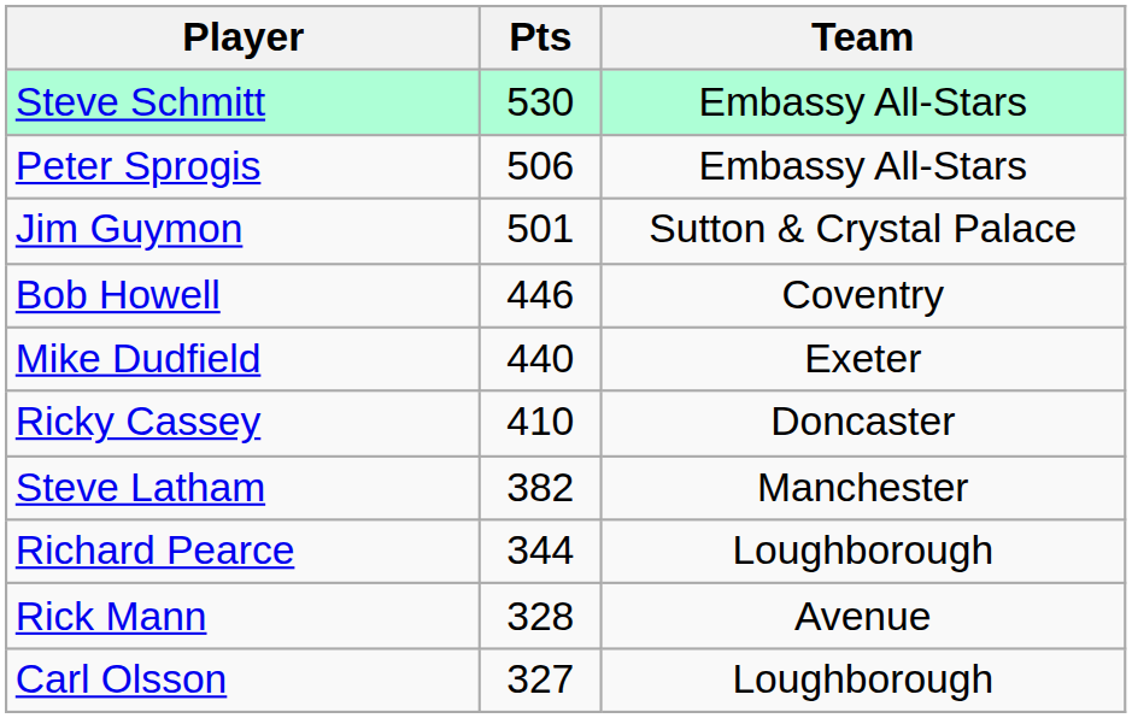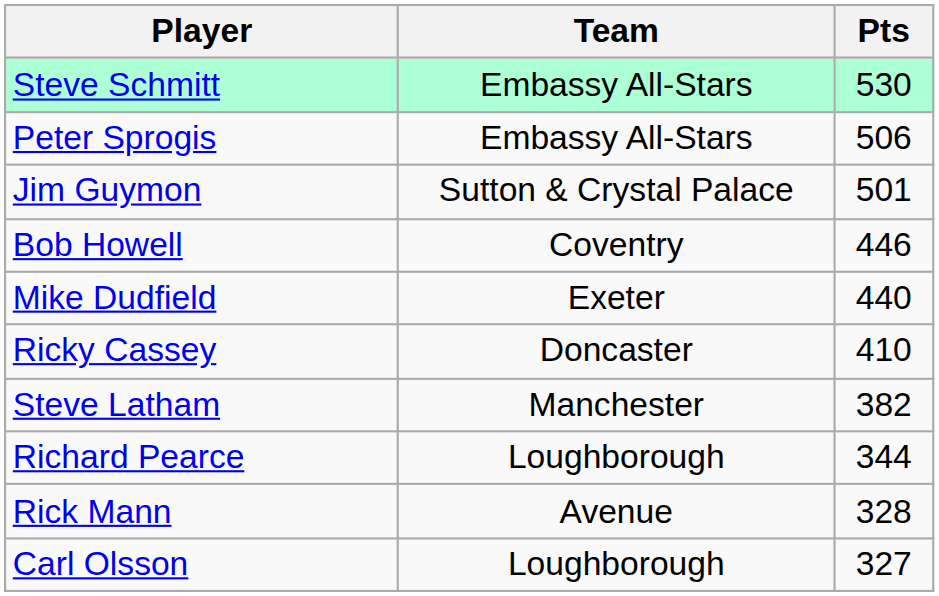columns swapped: Team <-> Pts
